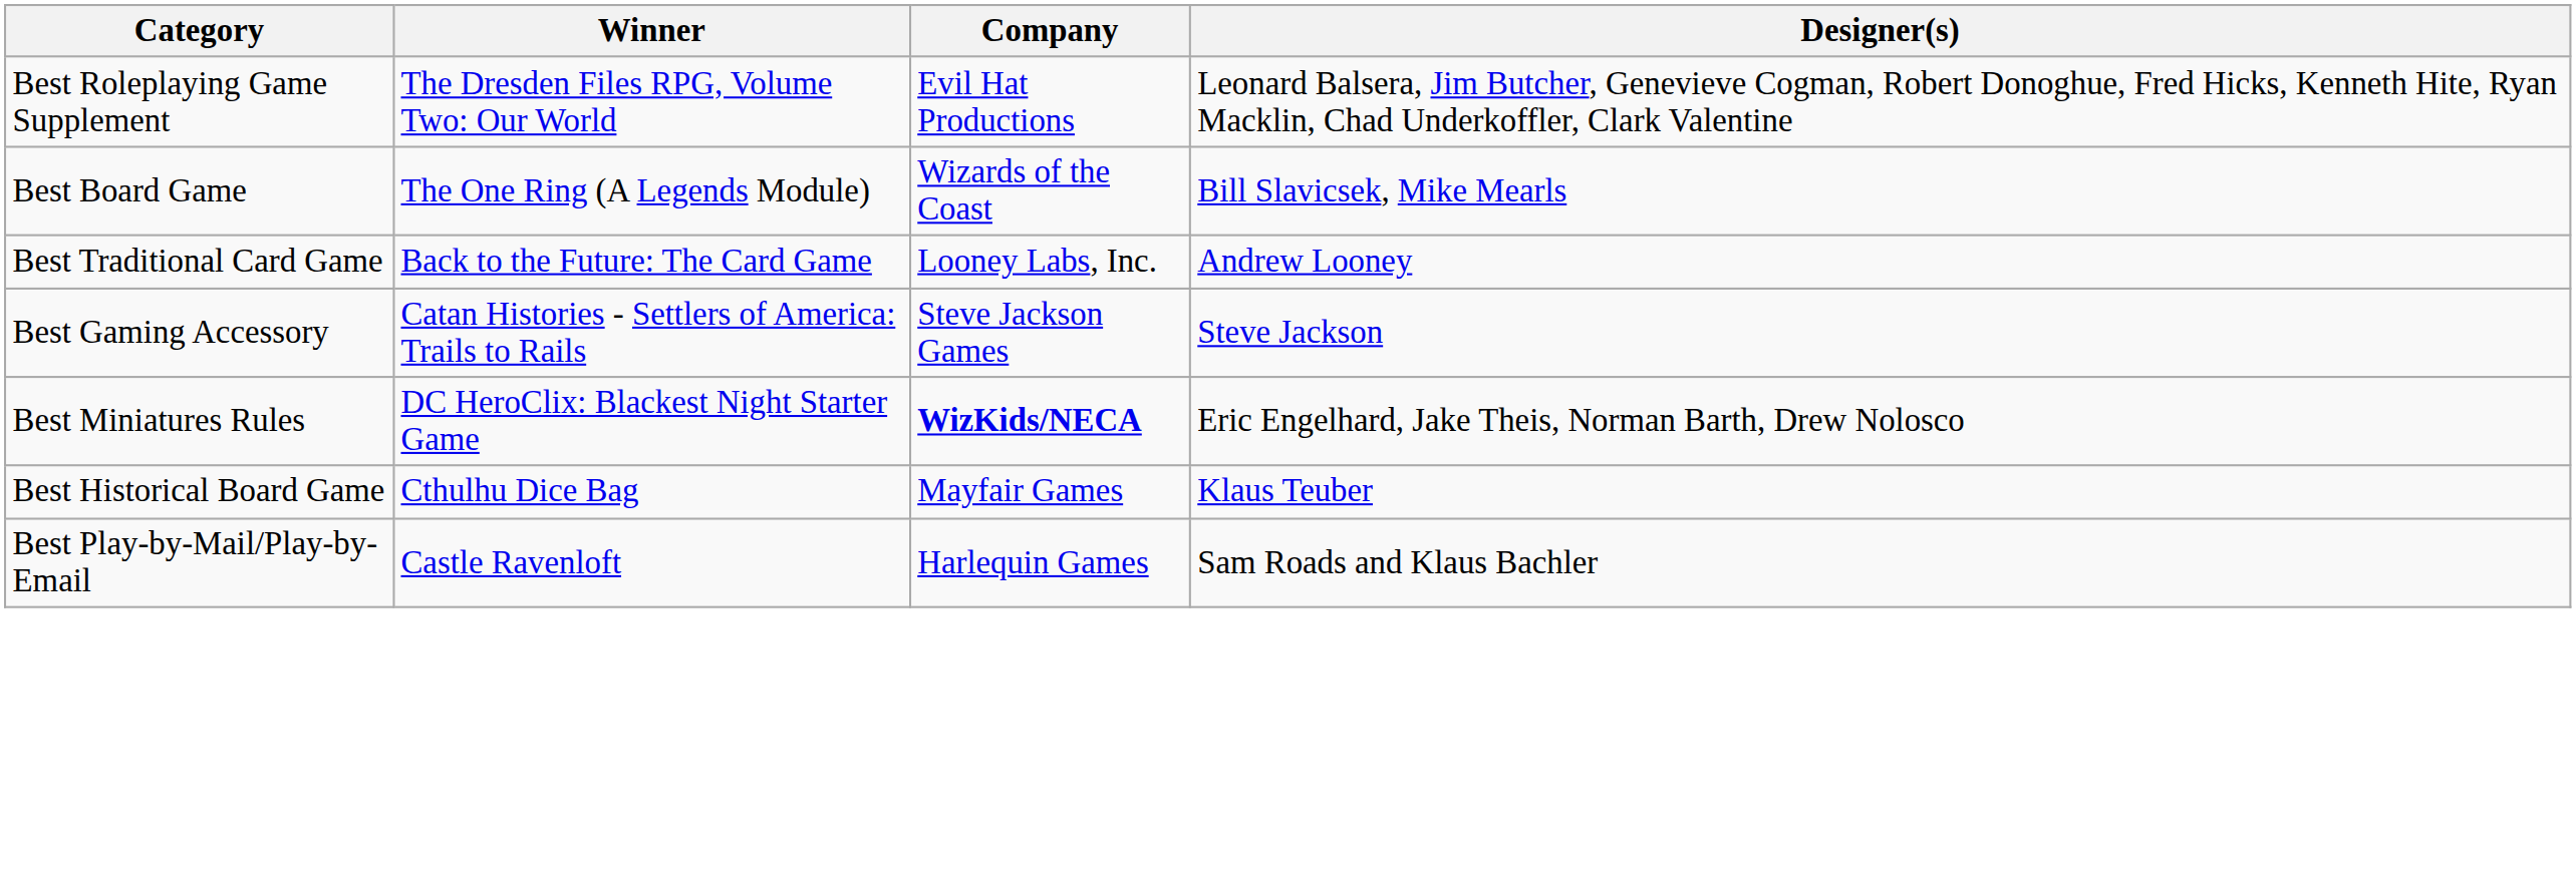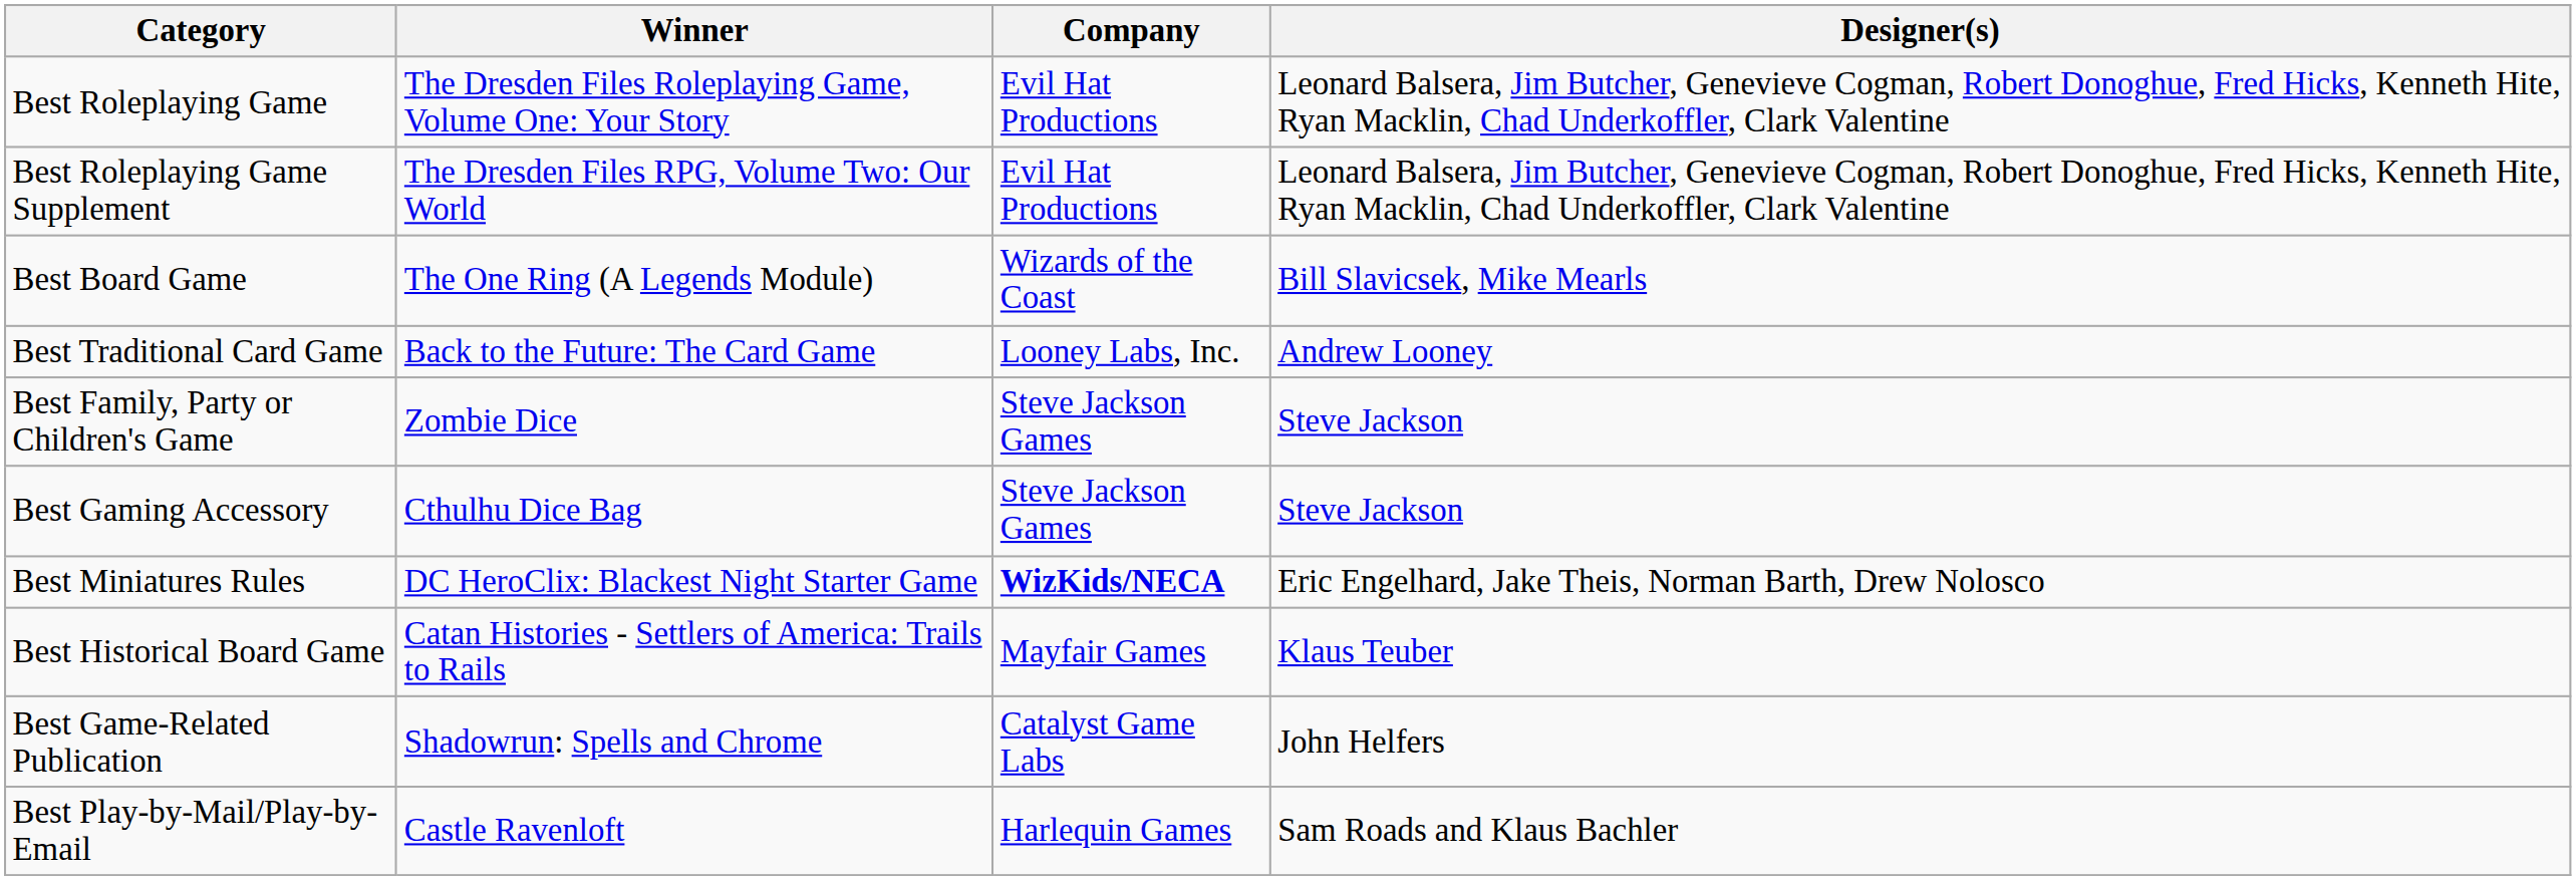+ row: Best Roleplaying Game | The Dresden Files Roleplaying Game, Volume One: Your Story | Evil Hat Productions | Leonard Balsera, Jim Butcher, Genevieve Cogman, Robert Donoghue, Fred Hicks, Kenneth Hite, Ryan Macklin, Chad Underkoffler, Clark Valentine
+ row: Best Family, Party or Children's Game | Zombie Dice | Steve Jackson Games | Steve Jackson
Best Gaming Accessory | Winner: Catan Histories - Settlers of America: Trails to Rails -> Cthulhu Dice Bag
Best Historical Board Game | Winner: Cthulhu Dice Bag -> Catan Histories - Settlers of America: Trails to Rails
+ row: Best Game-Related Publication | Shadowrun: Spells and Chrome | Catalyst Game Labs | John Helfers
